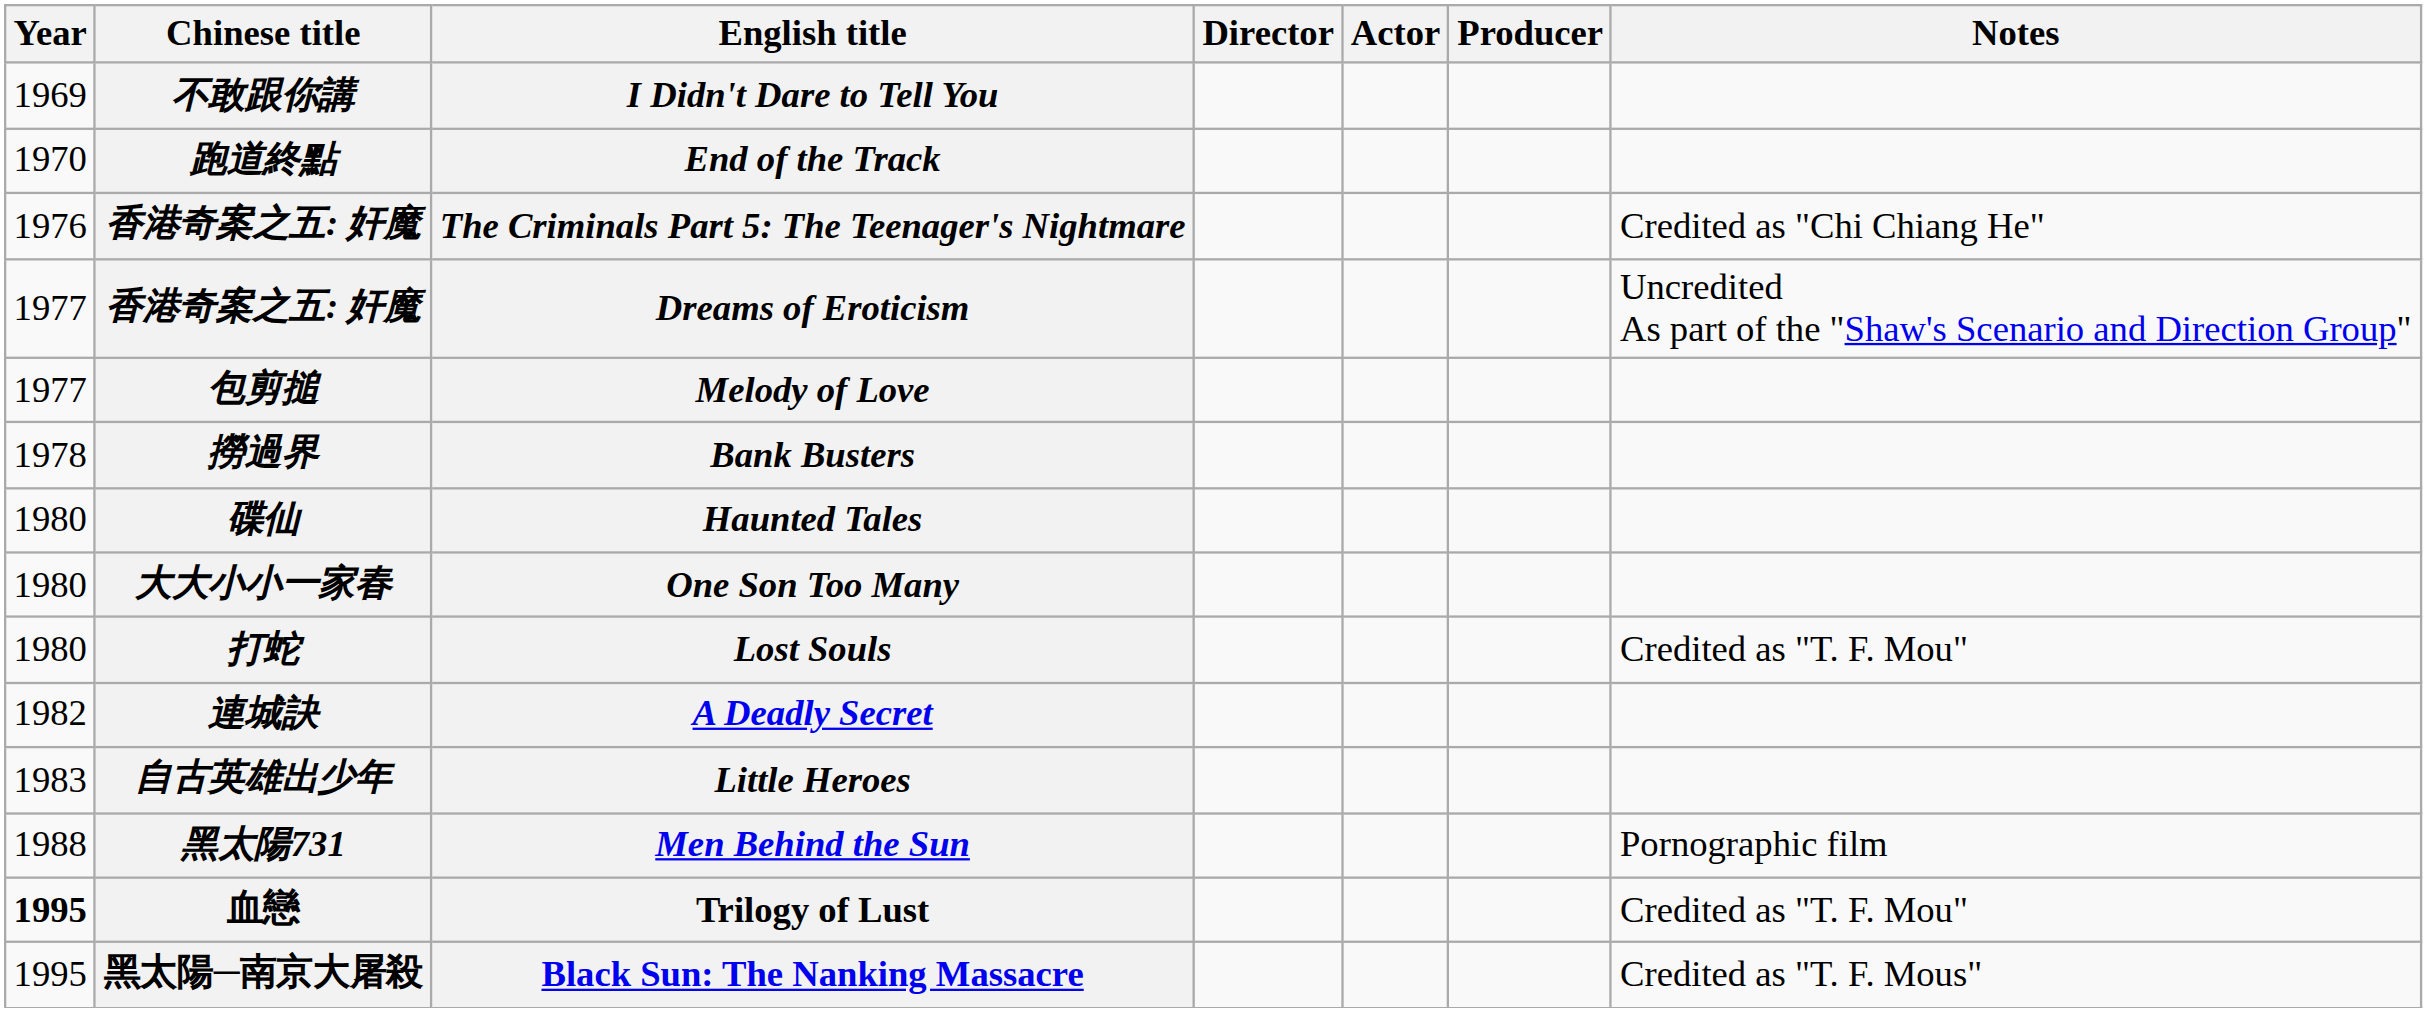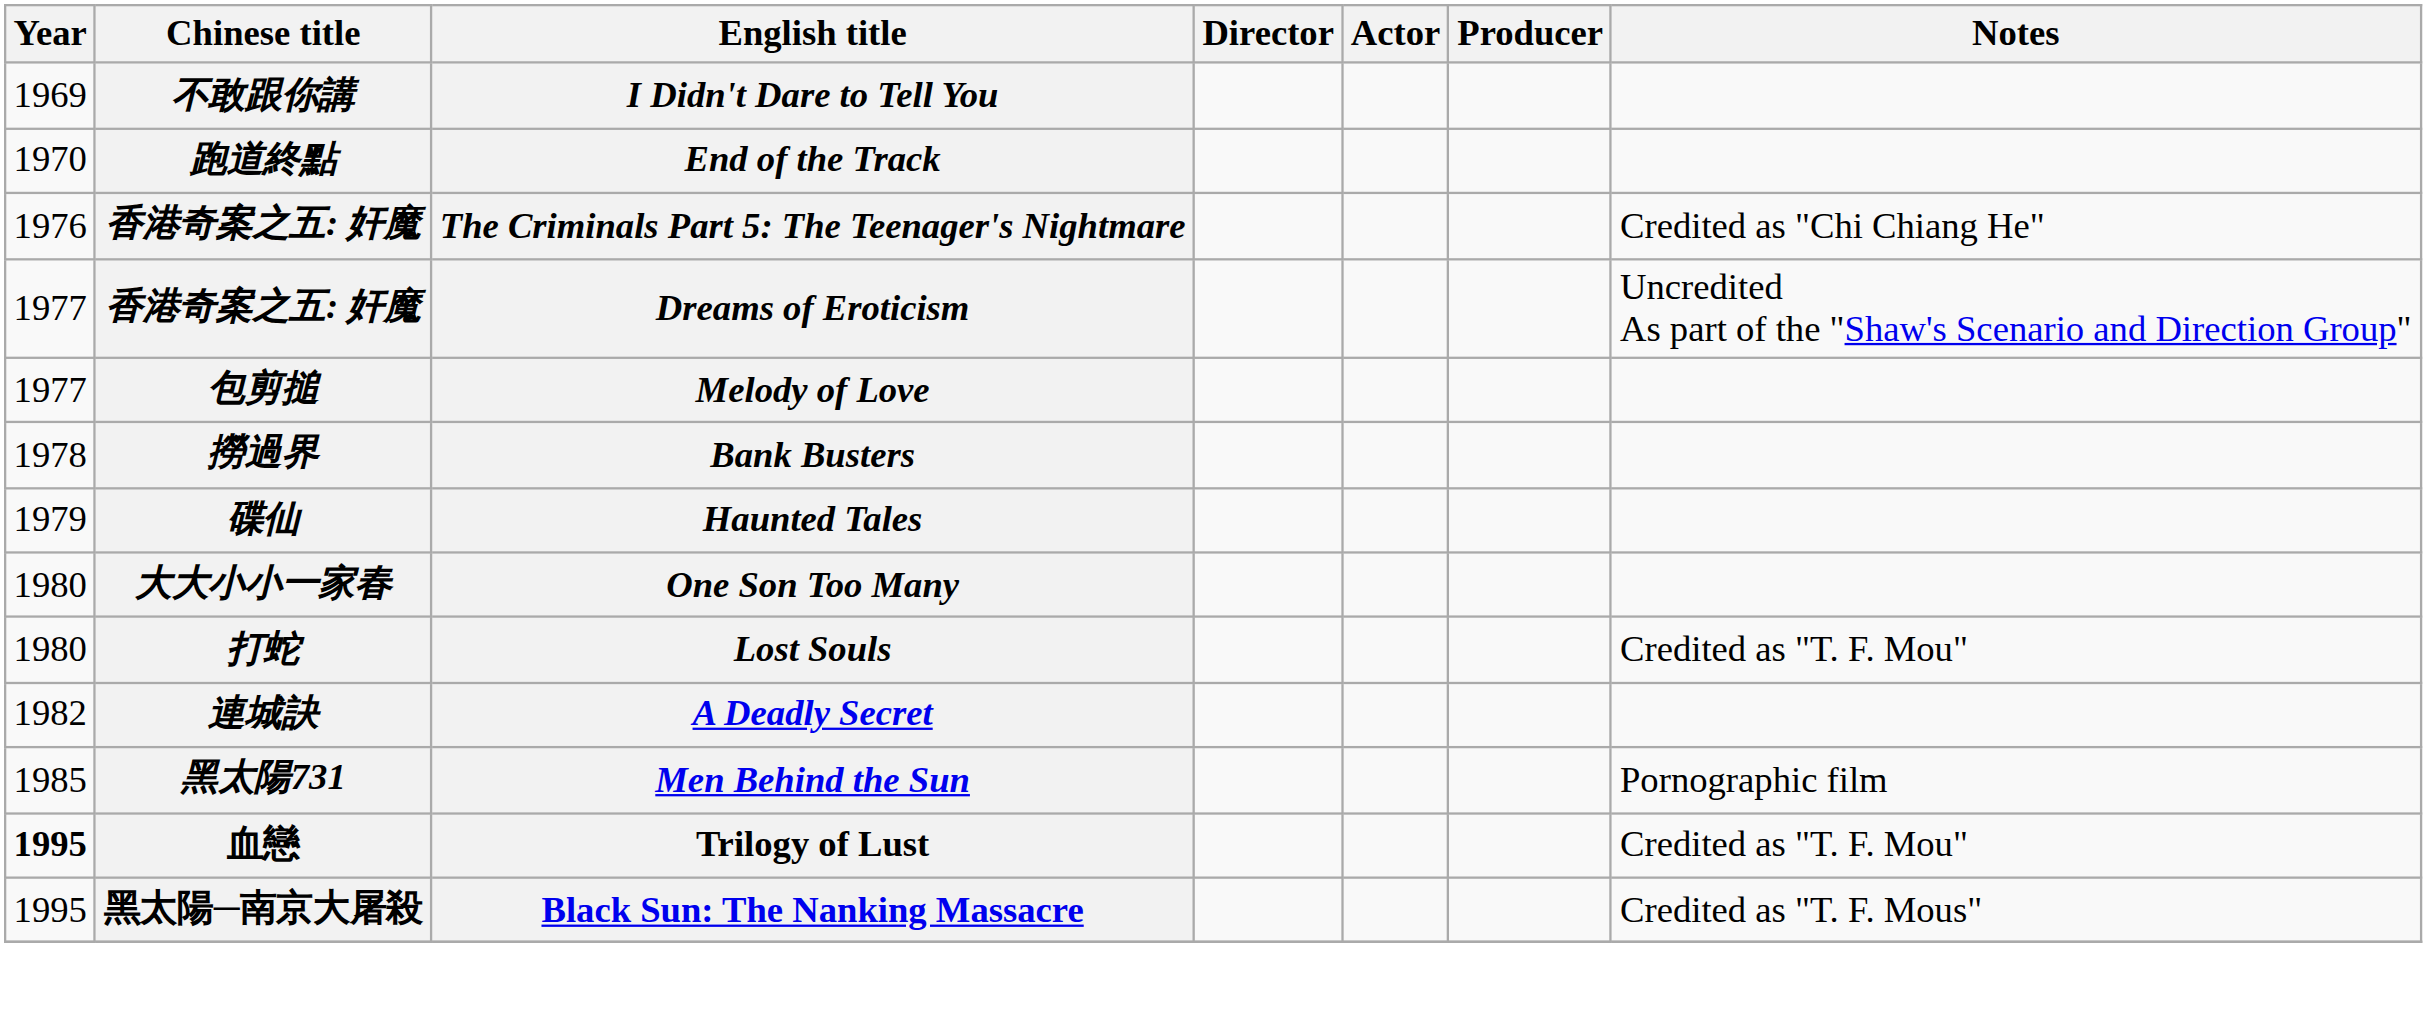Haunted Tales | Year: 1980 -> 1979
- row: 1983 | 自古英雄出少年 | Little Heroes
Men Behind the Sun | Year: 1988 -> 1985
